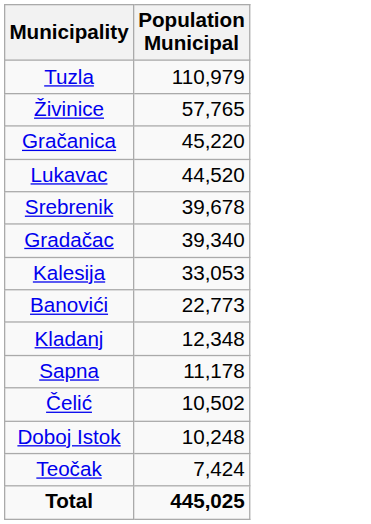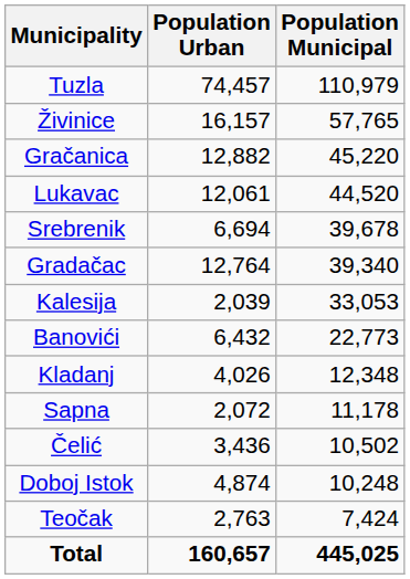+ column: Population Urban | 74,457 | 16,157 | 12,882 | 12,061 | 6,694 | 12,764 | 2,039 | 6,432 | 4,026 | 2,072 | 3,436 | 4,874 | 2,763 | 160,657
